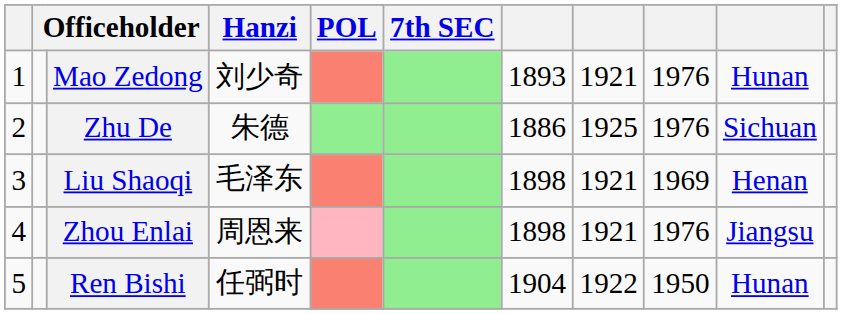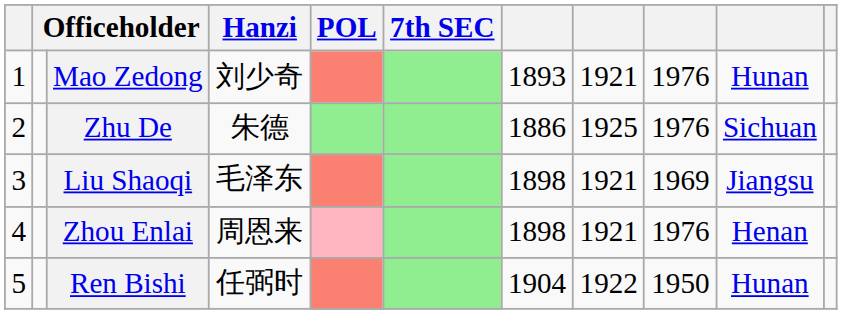Liu Shaoqi | column 10: Henan -> Jiangsu
Zhou Enlai | column 10: Jiangsu -> Henan
